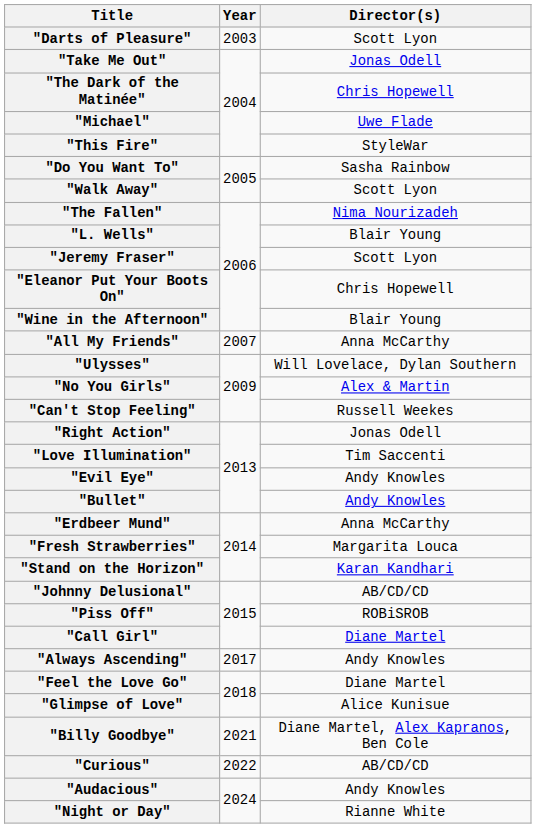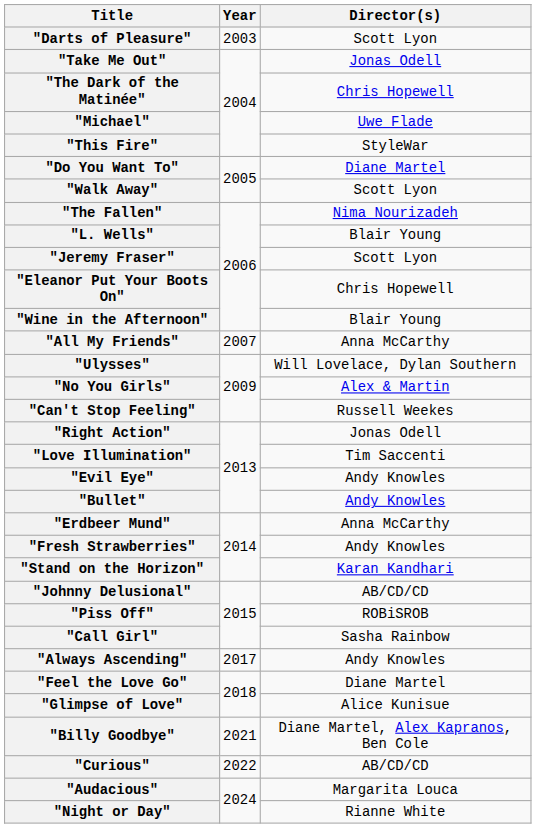"Do You Want To" | Director(s): Sasha Rainbow -> Diane Martel
"Fresh Strawberries" | Director(s): Margarita Louca -> Andy Knowles
"Call Girl" | Director(s): Diane Martel -> Sasha Rainbow
"Audacious" | Director(s): Andy Knowles -> Margarita Louca
